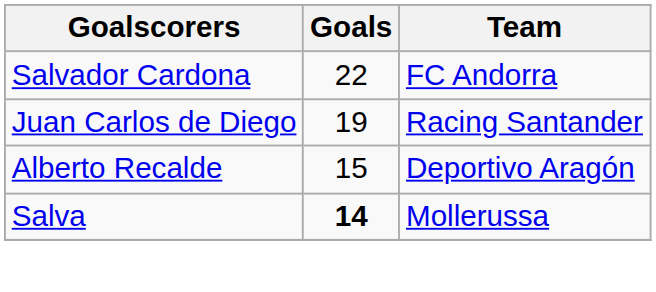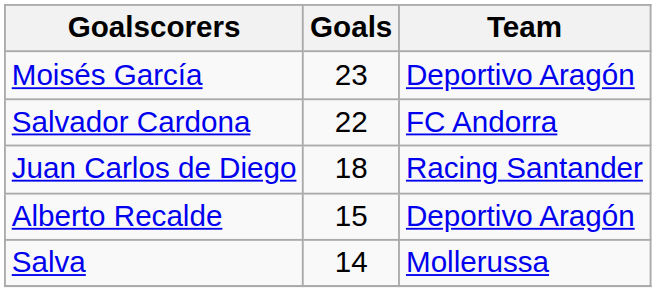+ row: Moisés García | 23 | Deportivo Aragón
Juan Carlos de Diego | Goals: 19 -> 18
Salva | Goals: bold -> normal
